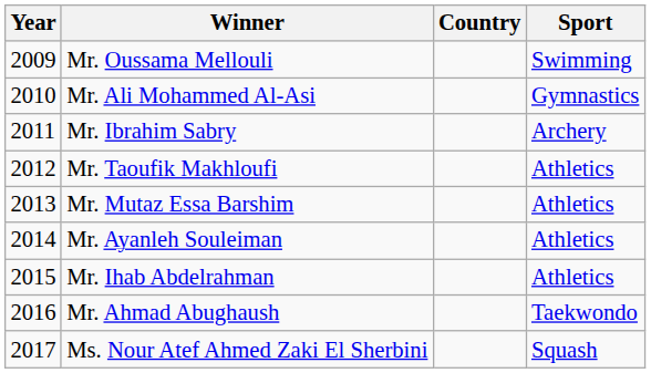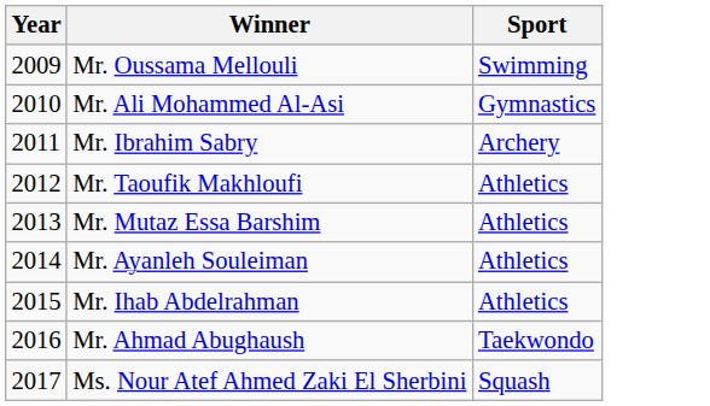- column: Country
